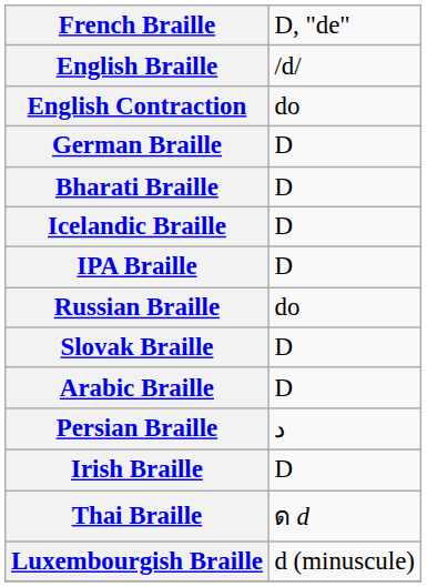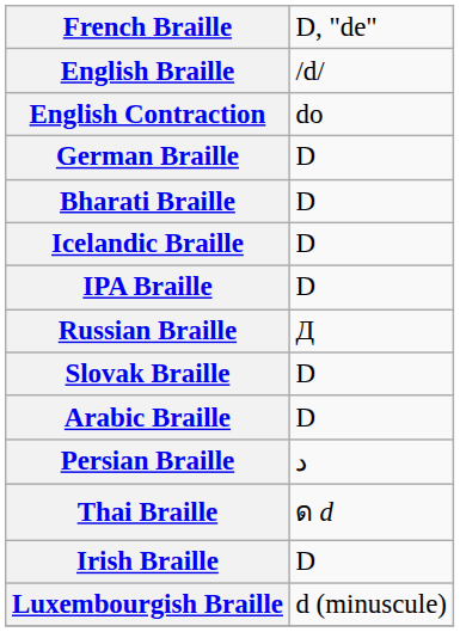Russian Braille | column 2: do -> Д
rows swapped: Irish Braille <-> Thai Braille
